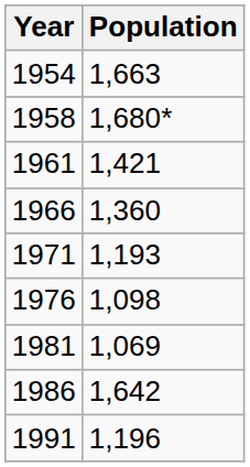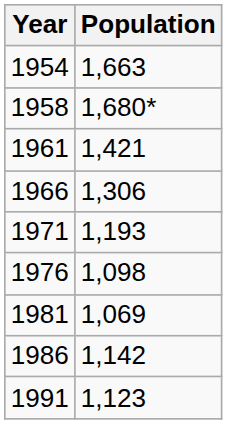1966 | Population: 1,360 -> 1,306
1986 | Population: 1,642 -> 1,142
1991 | Population: 1,196 -> 1,123
